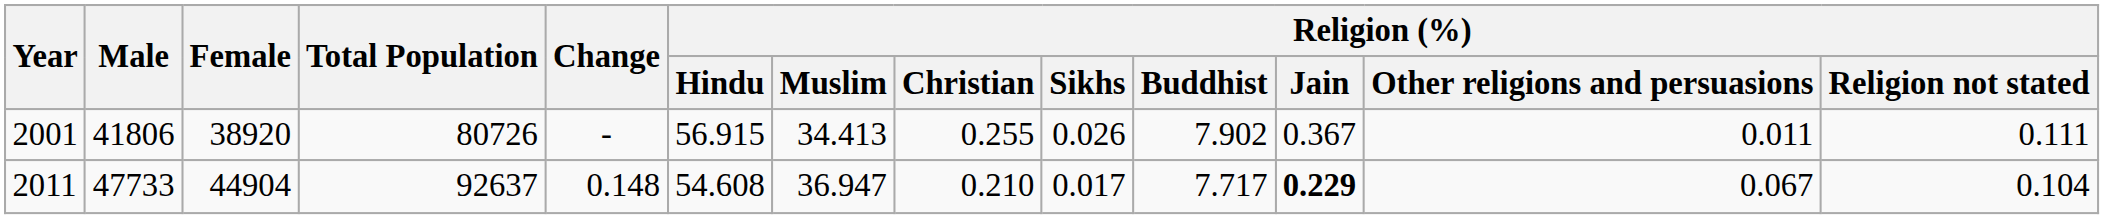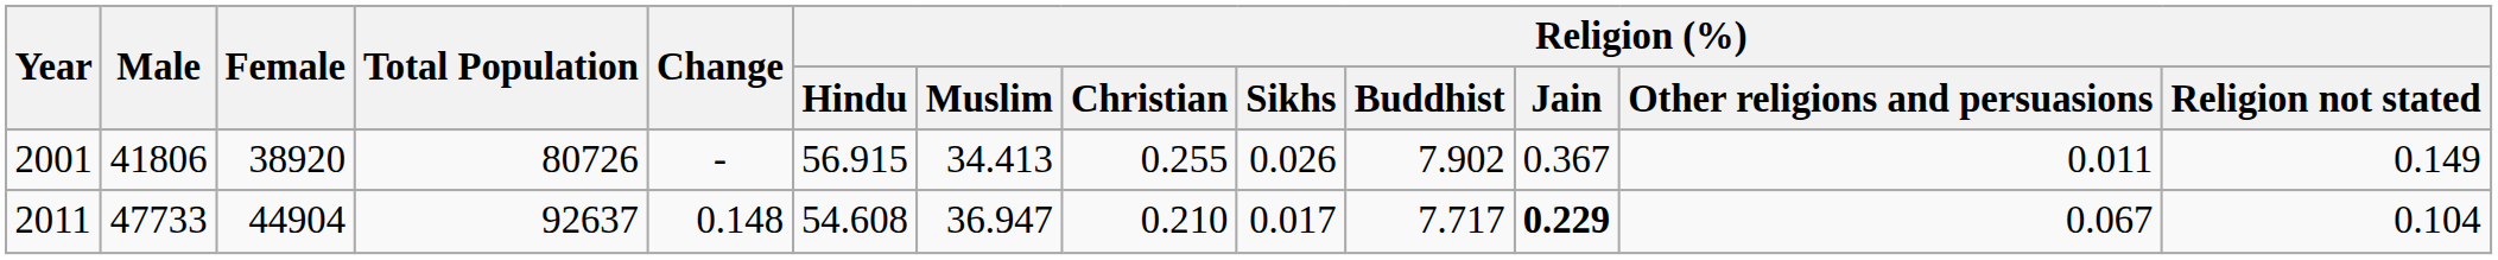2001 | Religion (%) / Religion not stated: 0.111 -> 0.149
